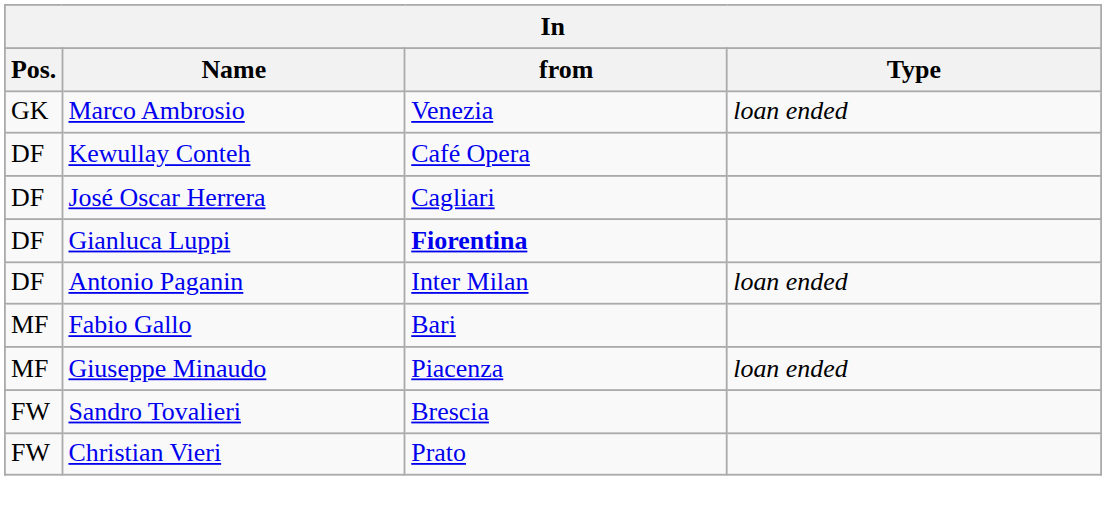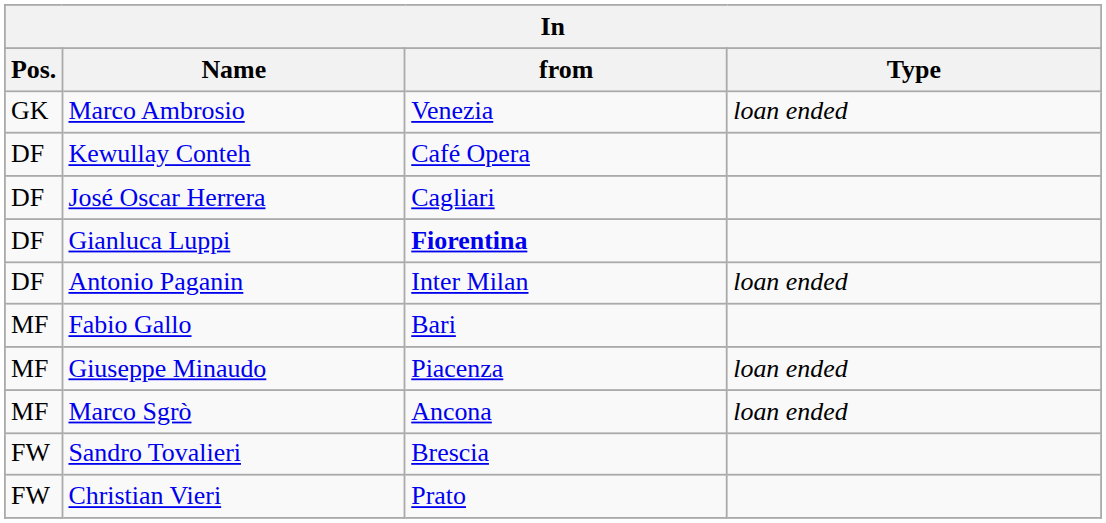+ row: MF | Marco Sgrò | Ancona | loan ended
